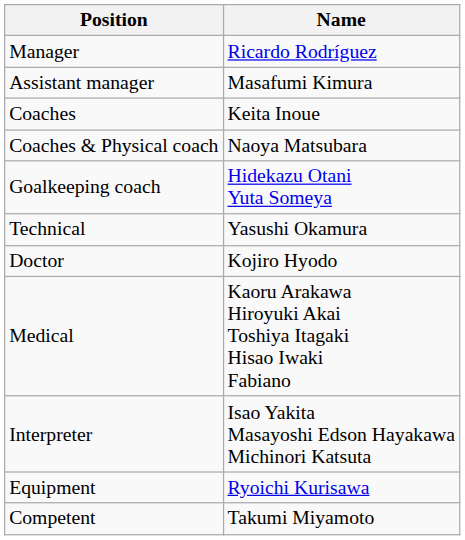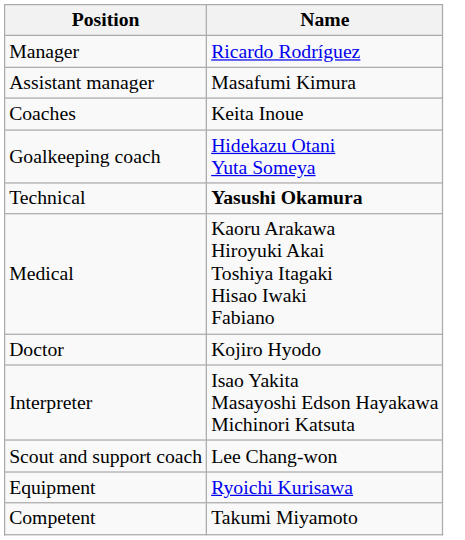- row: Coaches & Physical coach | Naoya Matsubara
Technical | Name: normal -> bold
rows swapped: Doctor <-> Medical
+ row: Scout and support coach | Lee Chang-won
